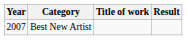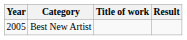Best New Artist | Year: 2007 -> 2005
